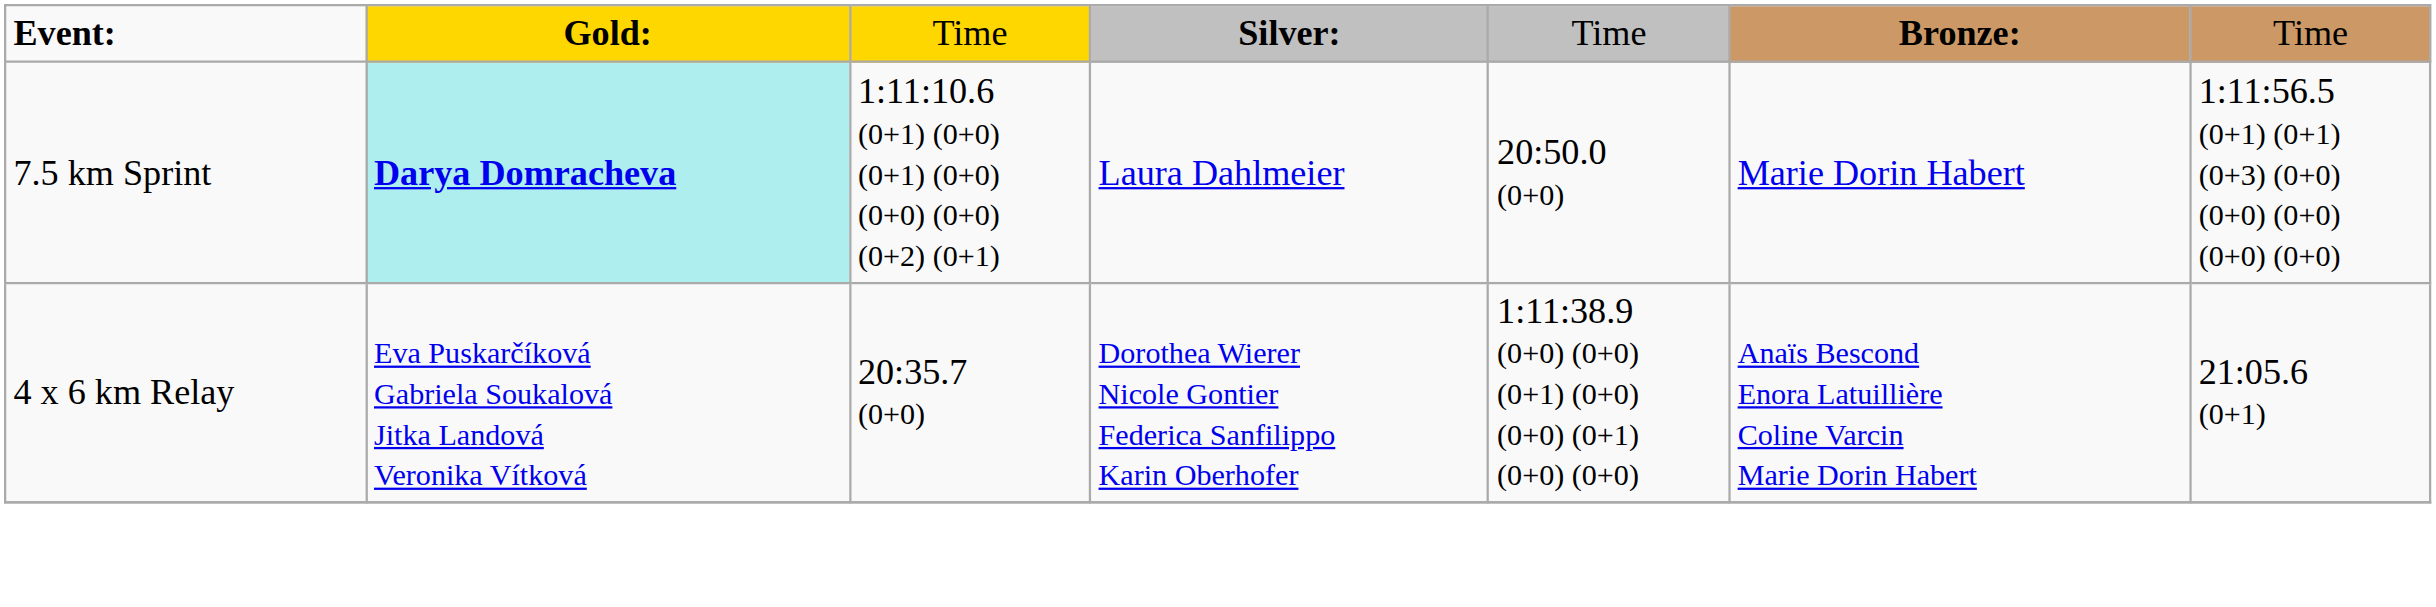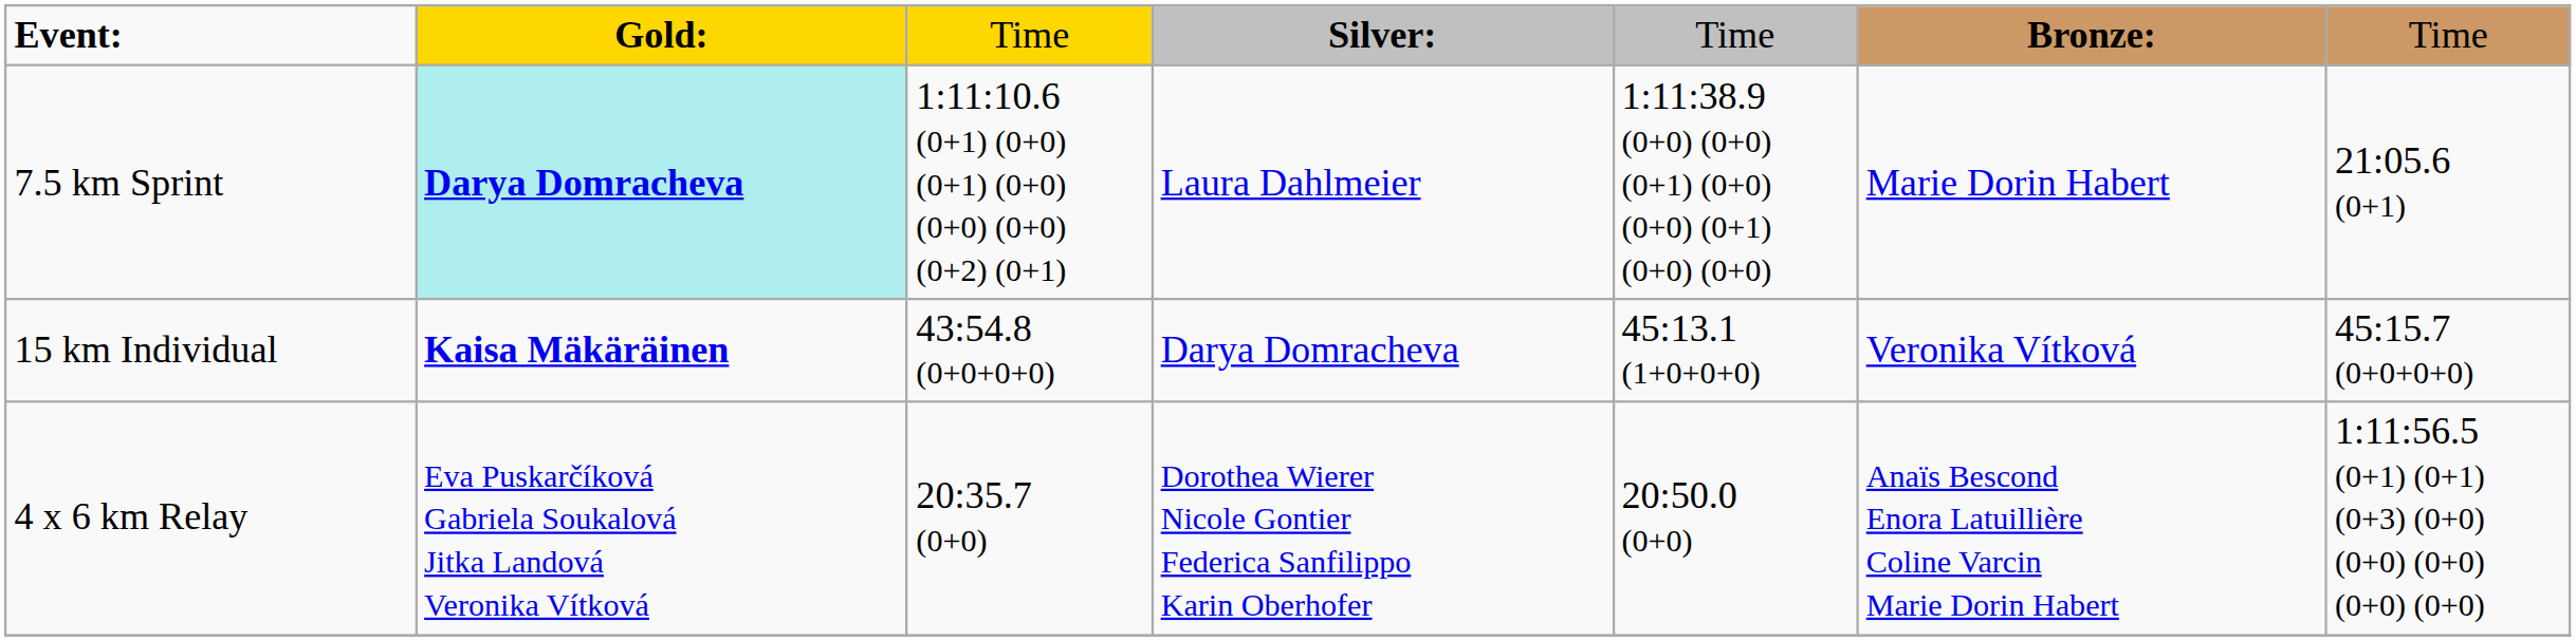7.5 km Sprint | column 5: 20:50.0 (0+0) -> 1:11:38.9 (0+0) (0+0) (0+1) (0+0) (0+0) (0+1) (0+0) (0+0)
7.5 km Sprint | column 7: 1:11:56.5 (0+1) (0+1) (0+3) (0+0) (0+0) (0+0) (0+0) (0+0) -> 21:05.6 (0+1)
+ row: 15 km Individual | Kaisa Mäkäräinen | 43:54.8 (0+0+0+0) | Darya Domracheva | 45:13.1 (1+0+0+0) | Veronika Vítková | 45:15.7 (0+0+0+0)
4 x 6 km Relay | column 5: 1:11:38.9 (0+0) (0+0) (0+1) (0+0) (0+0) (0+1) (0+0) (0+0) -> 20:50.0 (0+0)
4 x 6 km Relay | column 7: 21:05.6 (0+1) -> 1:11:56.5 (0+1) (0+1) (0+3) (0+0) (0+0) (0+0) (0+0) (0+0)
